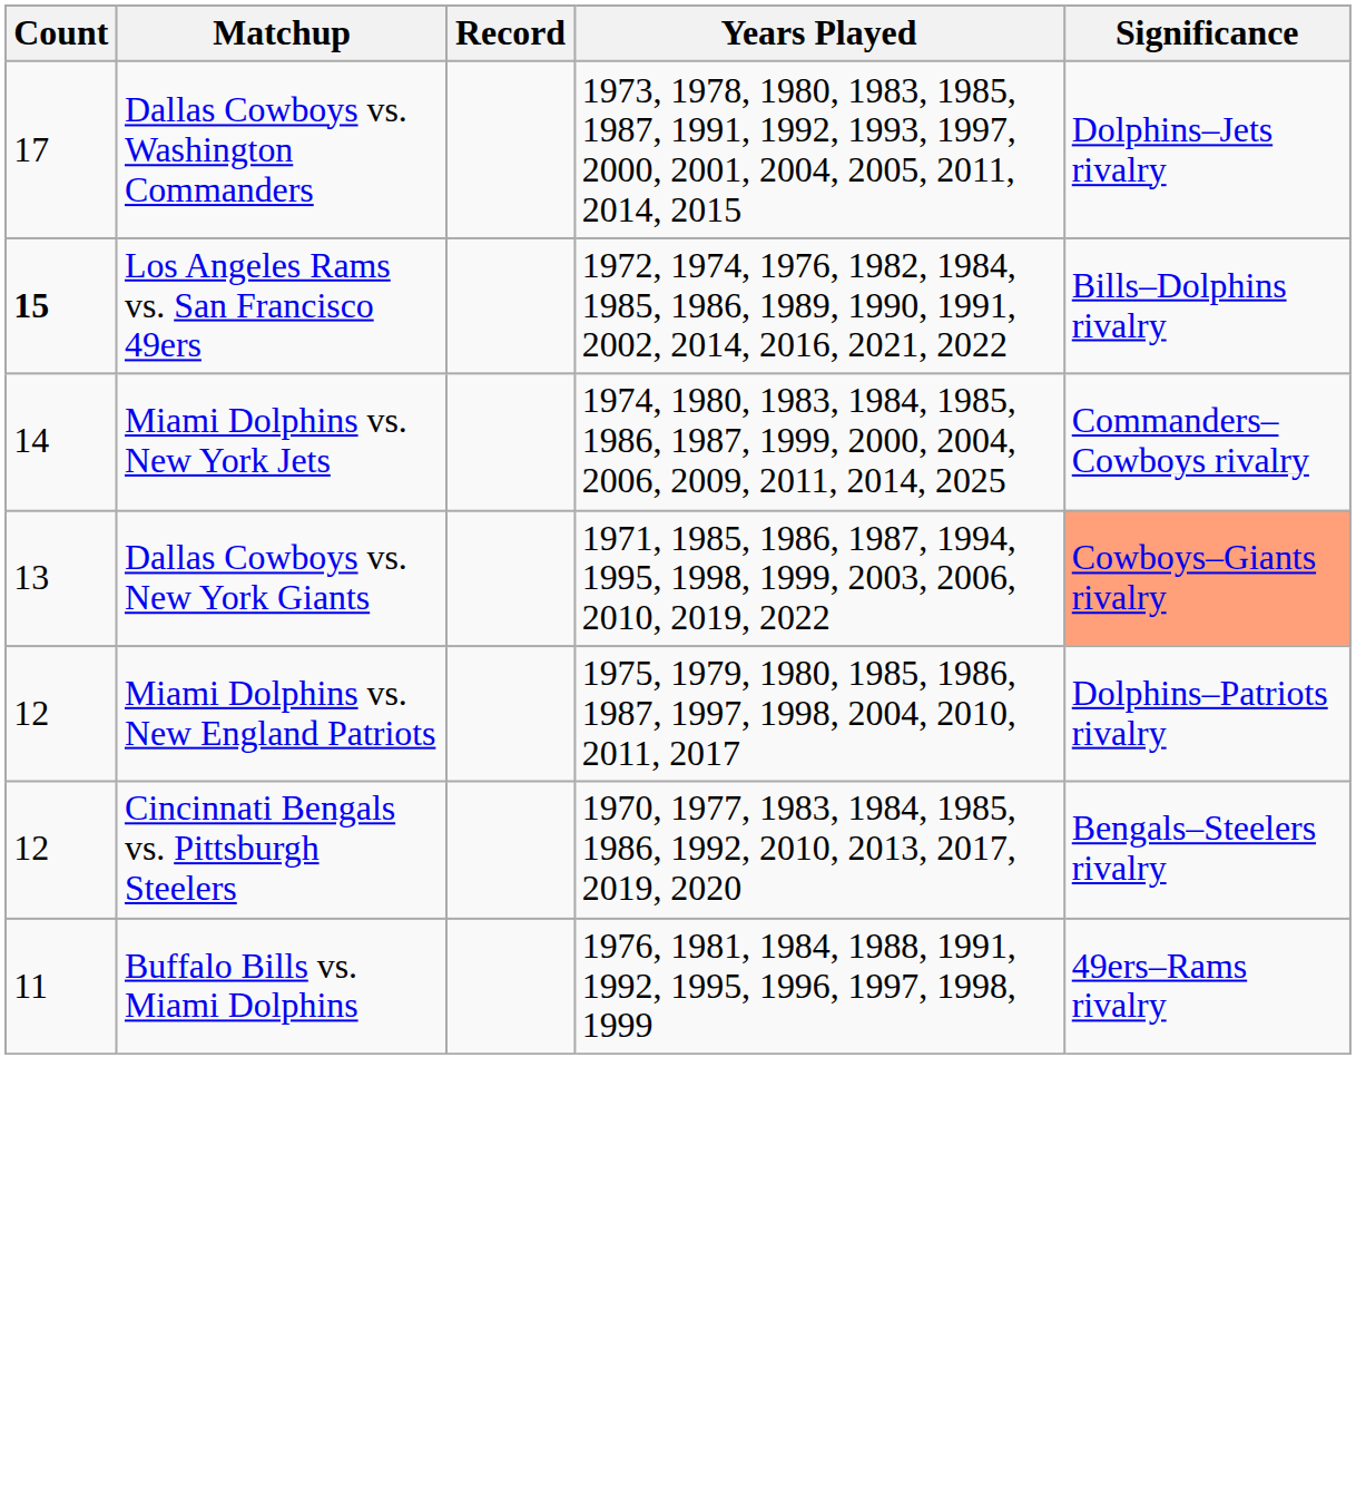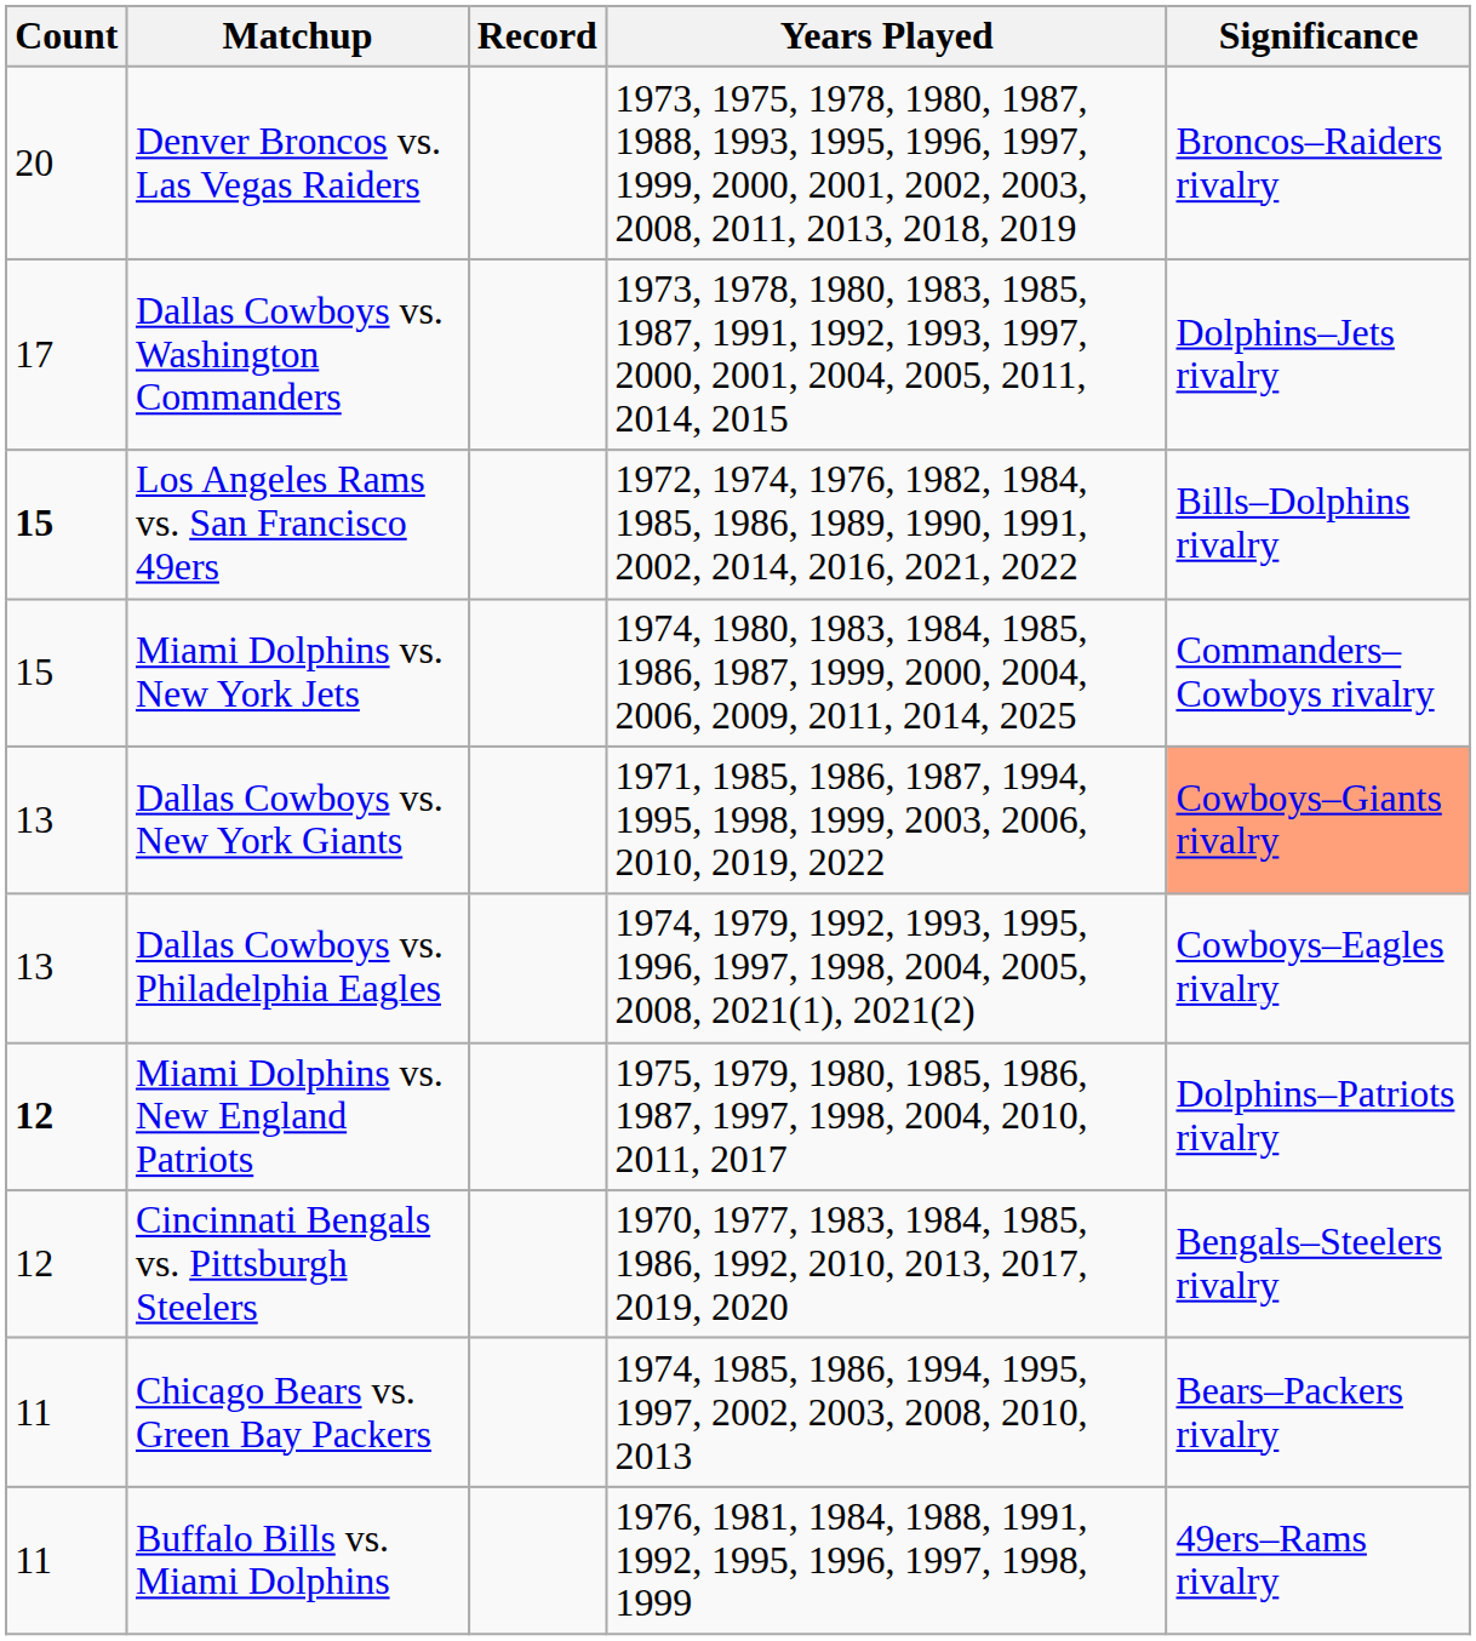+ row: 20 | Denver Broncos vs. Las Vegas Raiders | 1973, 1975, 1978, 1980, 1987, 1988, 1993, 1995, 1996, 1997, 1999, 2000, 2001, 2002, 2003, 2008, 2011, 2013, 2018, 2019 | Broncos–Raiders rivalry
Miami Dolphins vs. New York Jets | Count: 14 -> 15
+ row: 13 | Dallas Cowboys vs. Philadelphia Eagles | 1974, 1979, 1992, 1993, 1995, 1996, 1997, 1998, 2004, 2005, 2008, 2021(1), 2021(2) | Cowboys–Eagles rivalry
Miami Dolphins vs. New England Patriots | Count: normal -> bold
+ row: 11 | Chicago Bears vs. Green Bay Packers | 1974, 1985, 1986, 1994, 1995, 1997, 2002, 2003, 2008, 2010, 2013 | Bears–Packers rivalry
